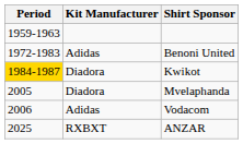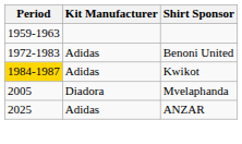Kwikot | Kit Manufacturer: Diadora -> Adidas
- row: 2006 | Adidas | Vodacom
ANZAR | Kit Manufacturer: RXBXT -> Adidas
